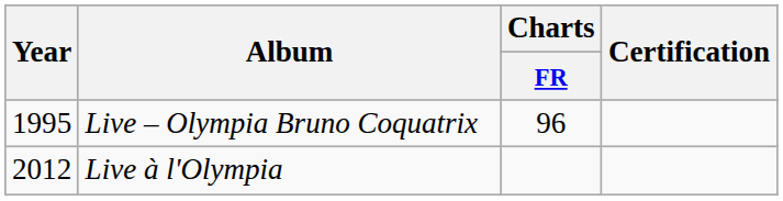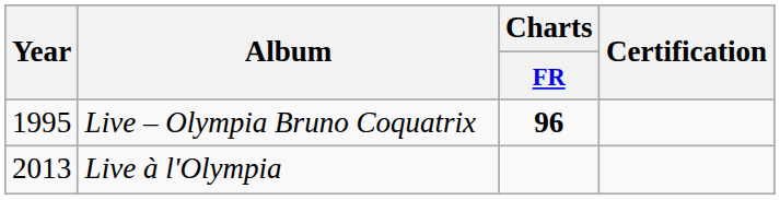Live – Olympia Bruno Coquatrix | Charts / FR: normal -> bold
Live à l'Olympia | Year: 2012 -> 2013
